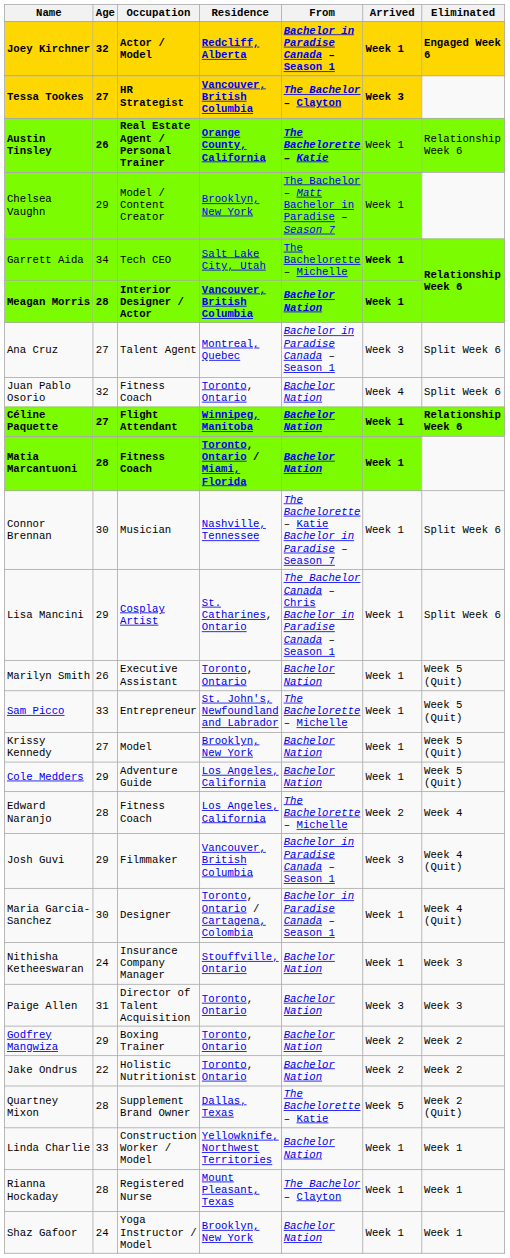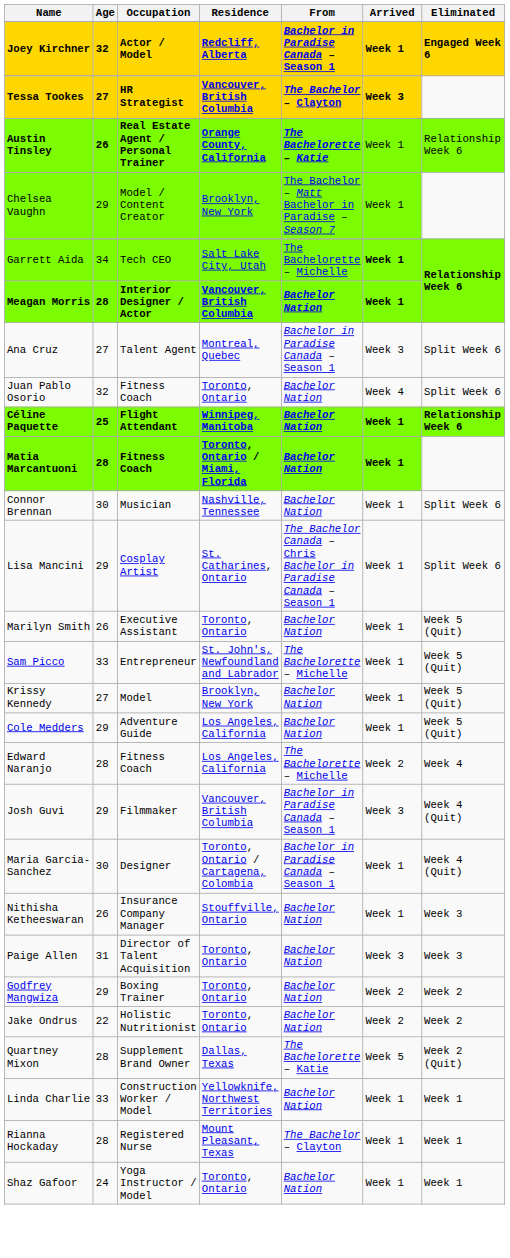Céline Paquette | Age: 27 -> 25
Connor Brennan | From: The Bachelorette – Katie Bachelor in Paradise – Season 7 -> Bachelor Nation
Nithisha Ketheeswaran | Age: 24 -> 26
Shaz Gafoor | Residence: Brooklyn, New York -> Toronto, Ontario
